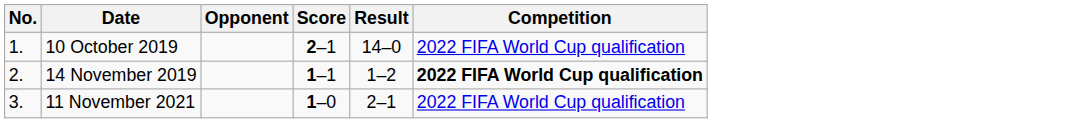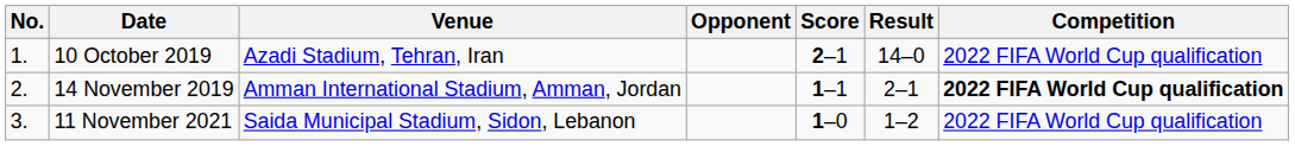+ column: Venue | Azadi Stadium, Tehran, Iran | Amman International Stadium, Amman, Jordan | Saida Municipal Stadium, Sidon, Lebanon
14 November 2019 | Result: 1–2 -> 2–1
11 November 2021 | Result: 2–1 -> 1–2
